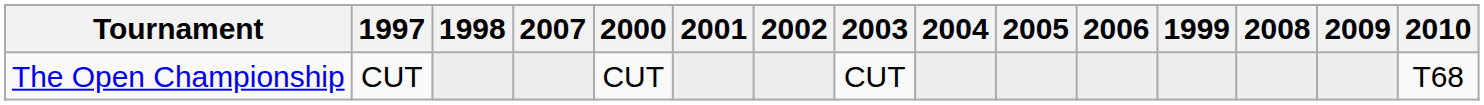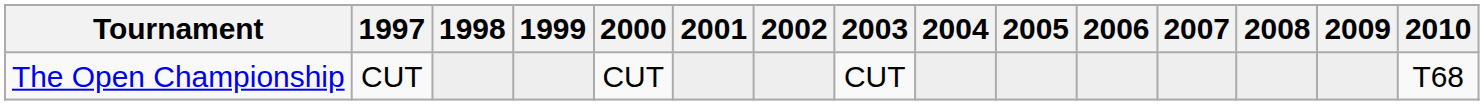columns swapped: 1999 <-> 2007
